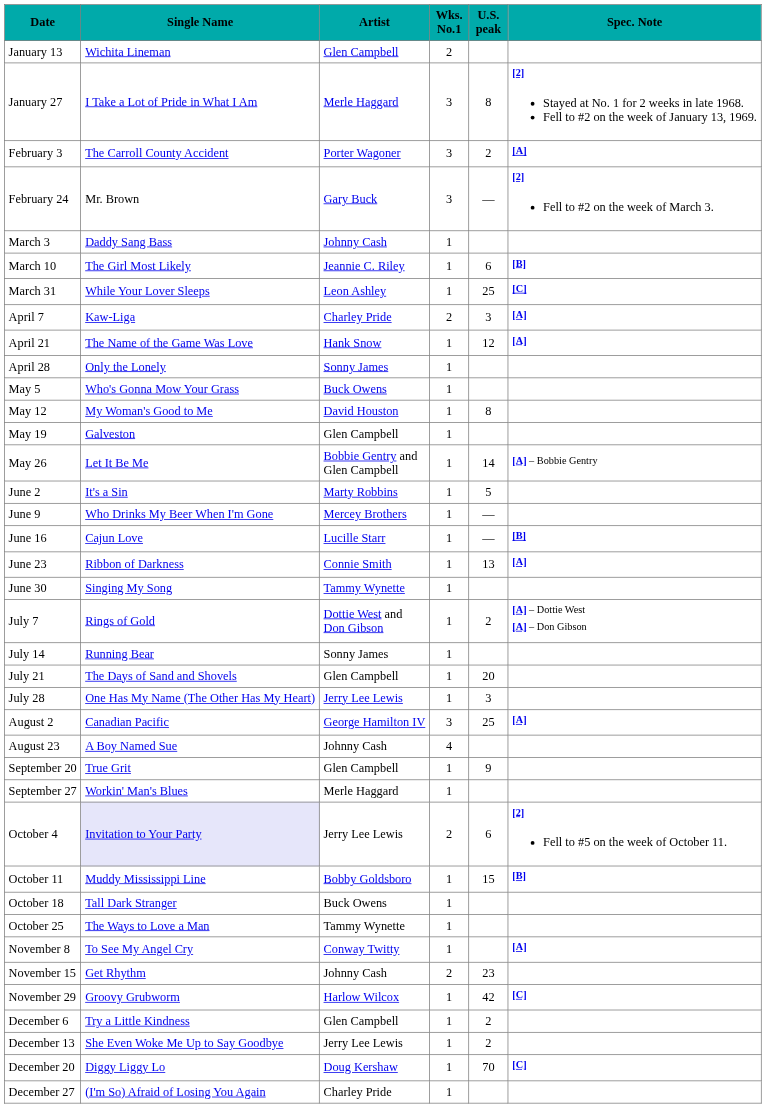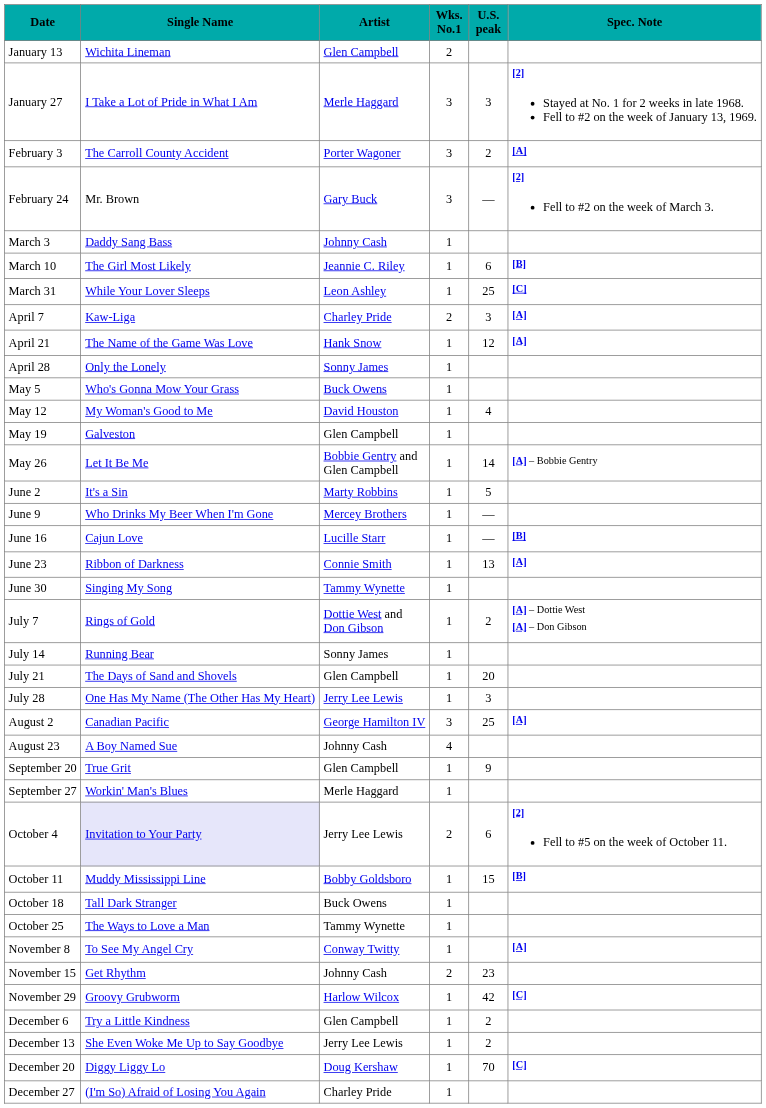January 27 | U.S. peak: 8 -> 3
May 12 | U.S. peak: 8 -> 4
